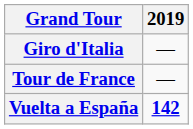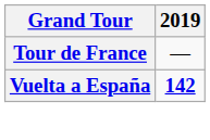- row: Giro d'Italia | —
